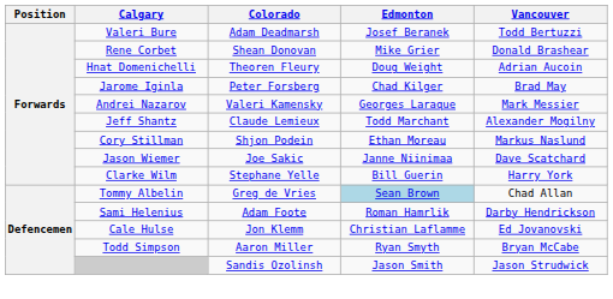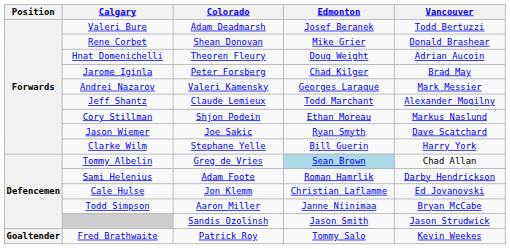Jason Wiemer | Edmonton: Janne Niinimaa -> Ryan Smyth
Todd Simpson | Edmonton: Ryan Smyth -> Janne Niinimaa
+ row: Goaltender | Fred Brathwaite | Patrick Roy | Tommy Salo | Kevin Weekes
